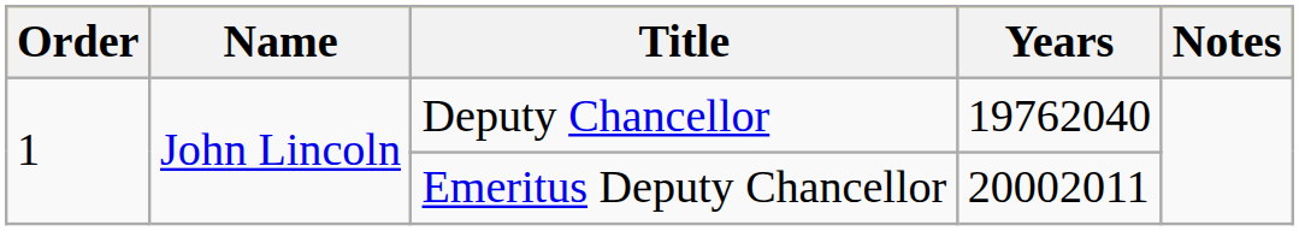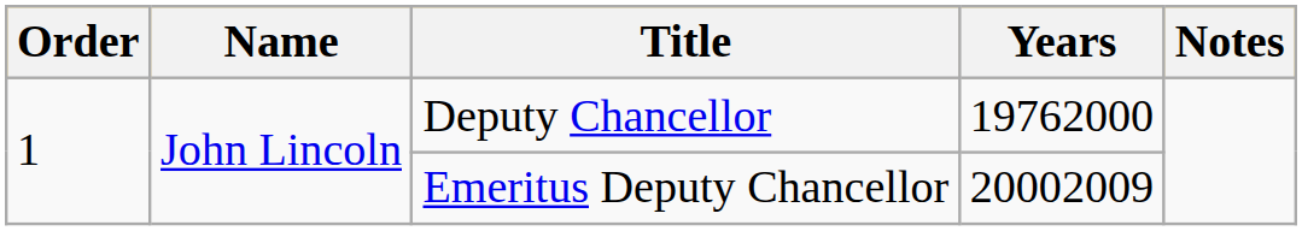Deputy Chancellor | Years: 19762040 -> 19762000
Emeritus Deputy Chancellor | Years: 20002011 -> 20002009
